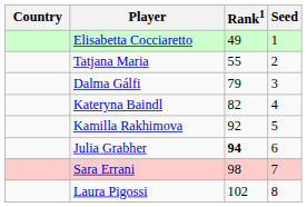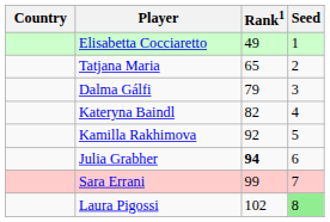Tatjana Maria | Rank1: 55 -> 65
Sara Errani | Rank1: 98 -> 99
Laura Pigossi | Seed: no background -> lightgreen background
